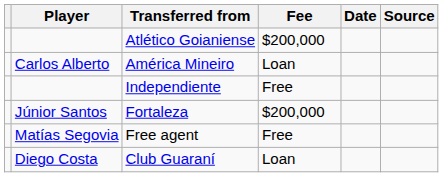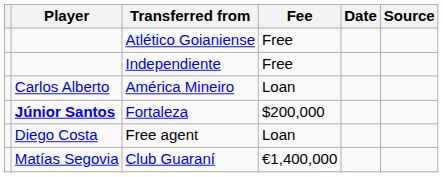Atlético Goianiense | Fee: $200,000 -> Free
rows swapped: Independiente <-> América Mineiro
Fortaleza | Player: normal -> bold
Free agent | Player: Matías Segovia -> Diego Costa
Free agent | Fee: Free -> Loan
Club Guaraní | Player: Diego Costa -> Matías Segovia
Club Guaraní | Fee: Loan -> €1,400,000
